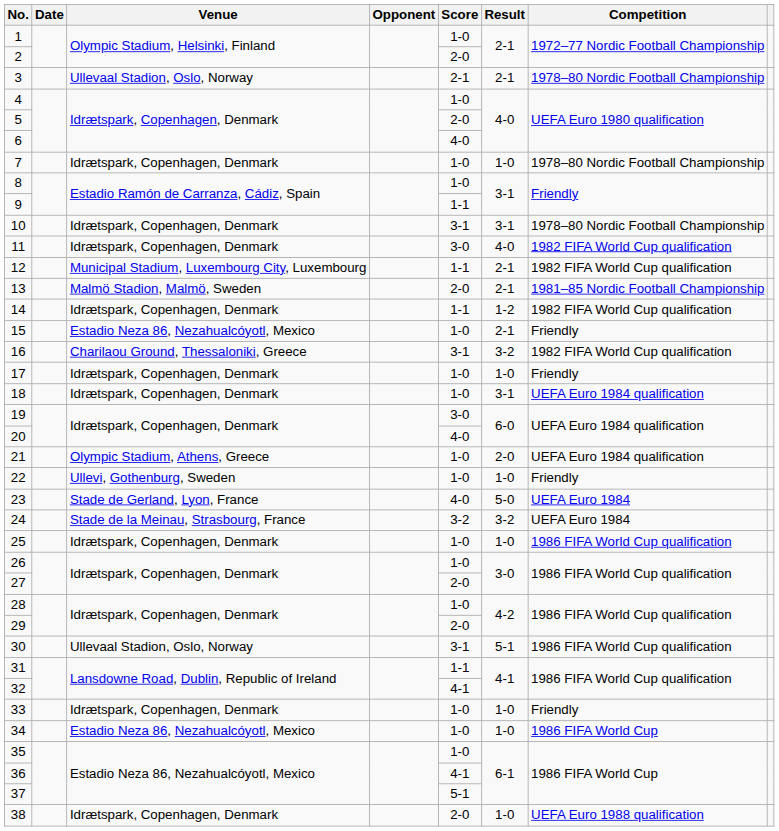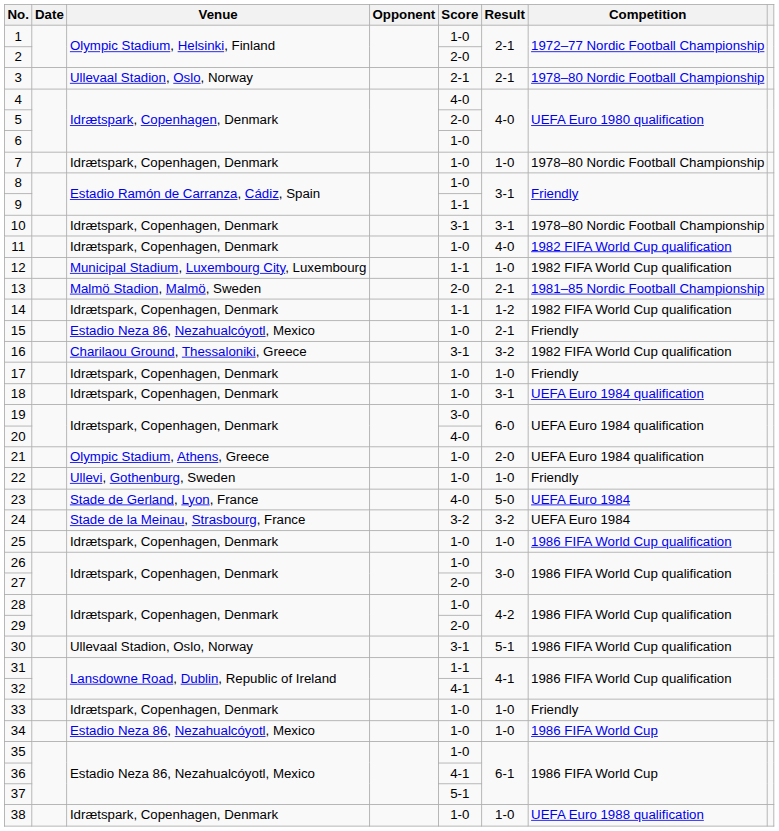4 | Score: 1-0 -> 4-0
6 | Score: 4-0 -> 1-0
11 | Score: 3-0 -> 1-0
12 | Result: 2-1 -> 1-0
38 | Score: 2-0 -> 1-0
